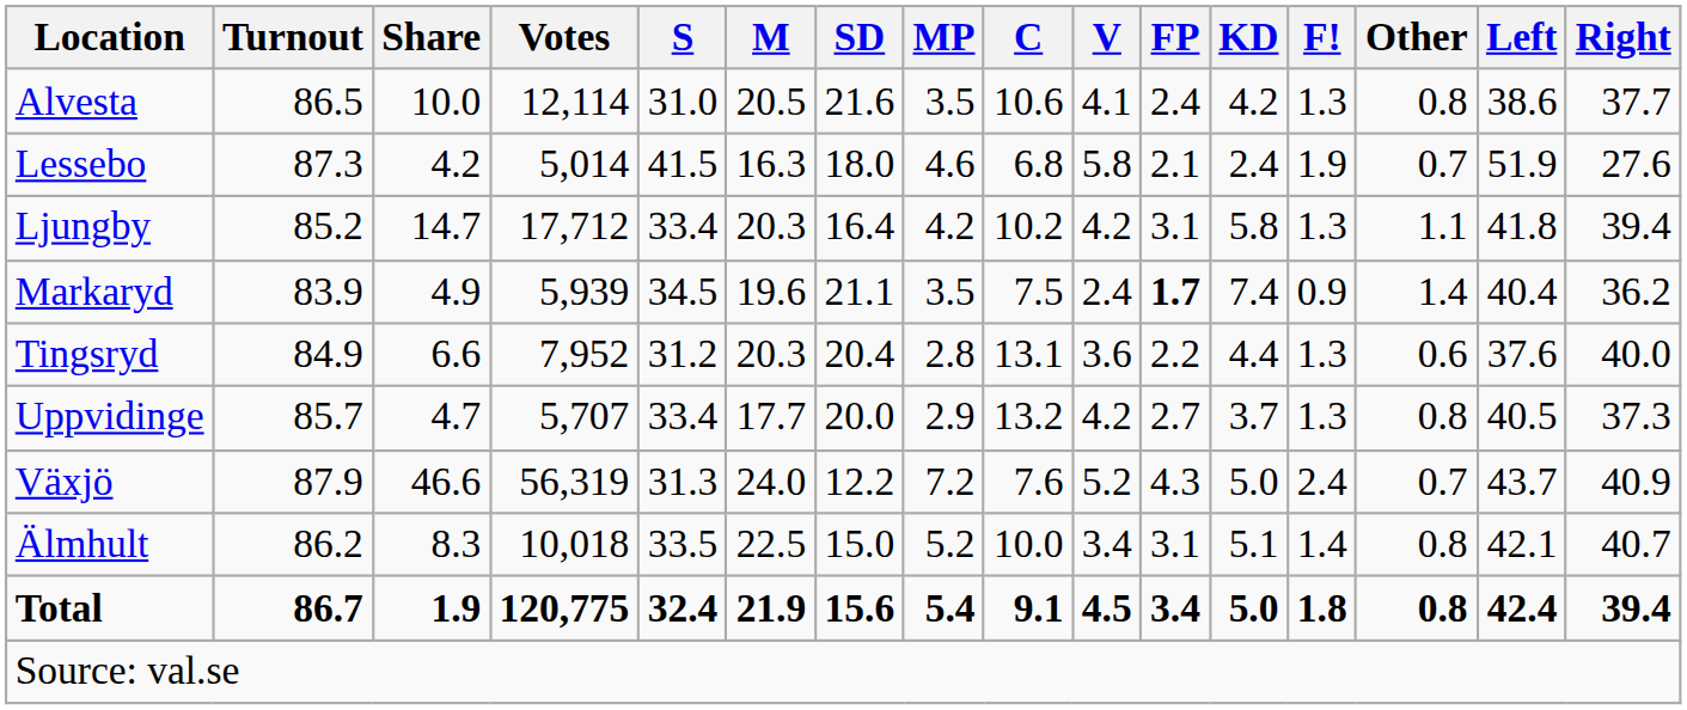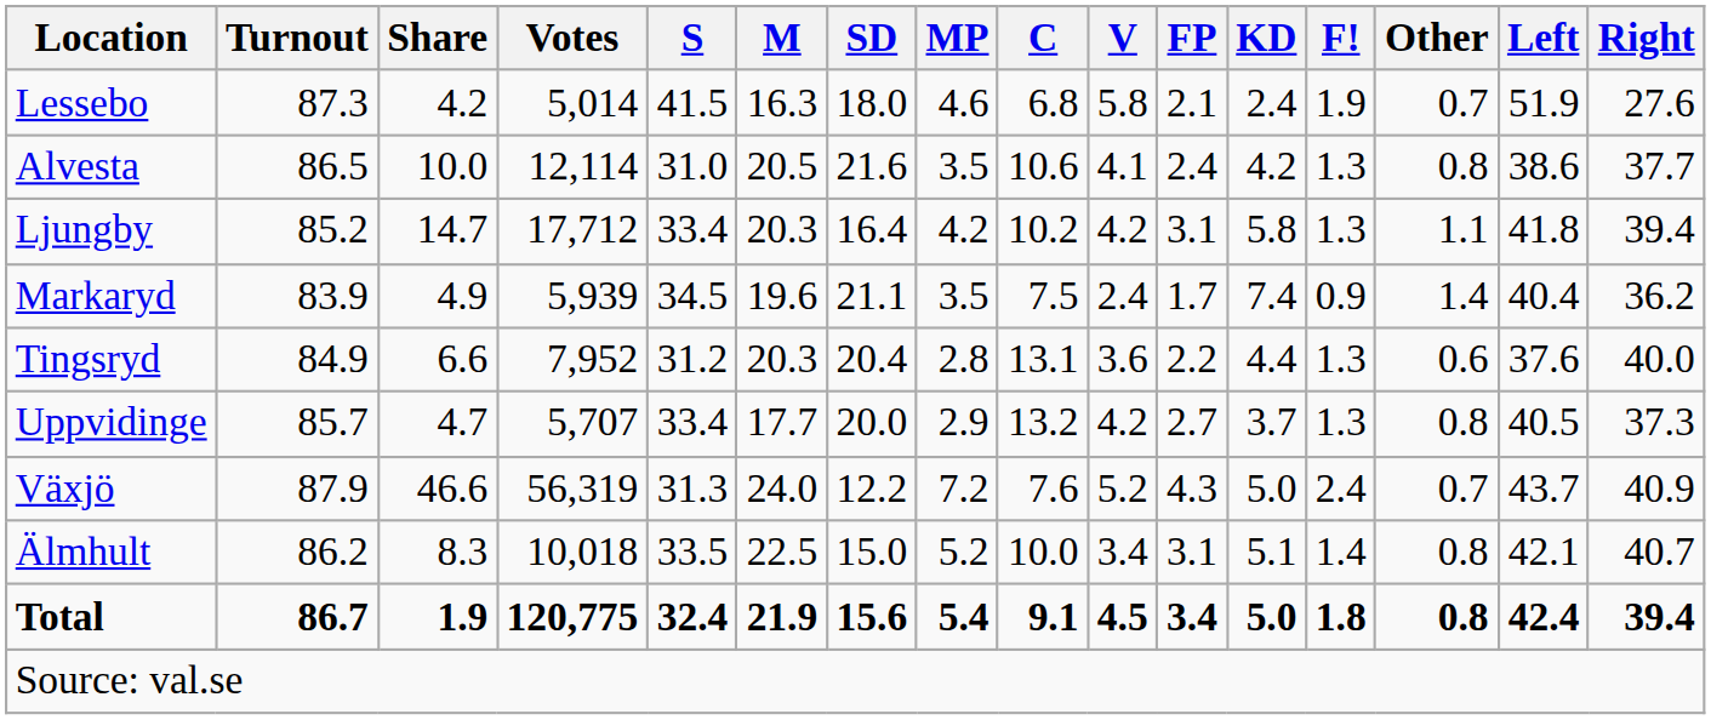rows swapped: Alvesta <-> Lessebo
Markaryd | FP: bold -> normal
